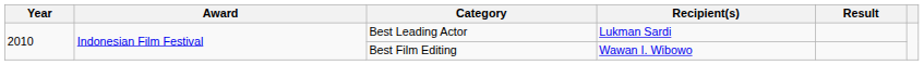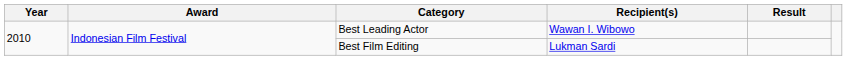Best Leading Actor | Recipient(s): Lukman Sardi -> Wawan I. Wibowo
Best Film Editing | Recipient(s): Wawan I. Wibowo -> Lukman Sardi
